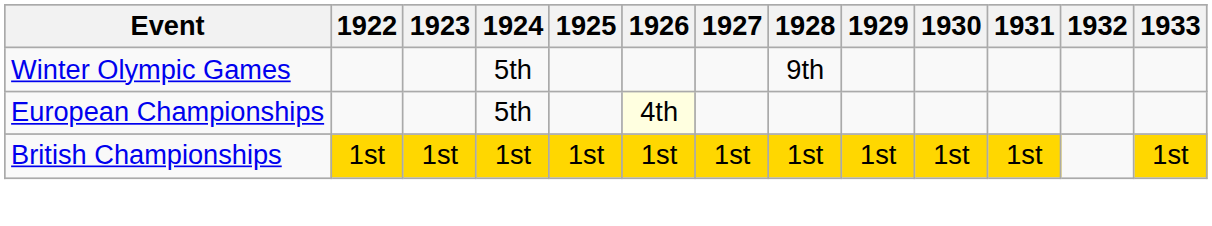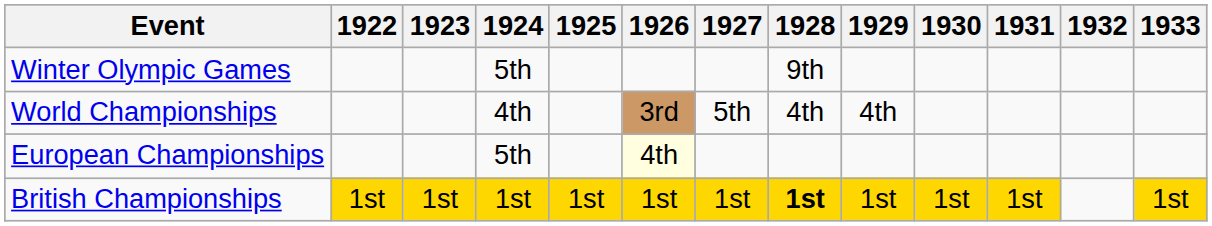+ row: World Championships | 4th | 3rd | 5th | 4th | 4th
British Championships | 1928: normal -> bold
